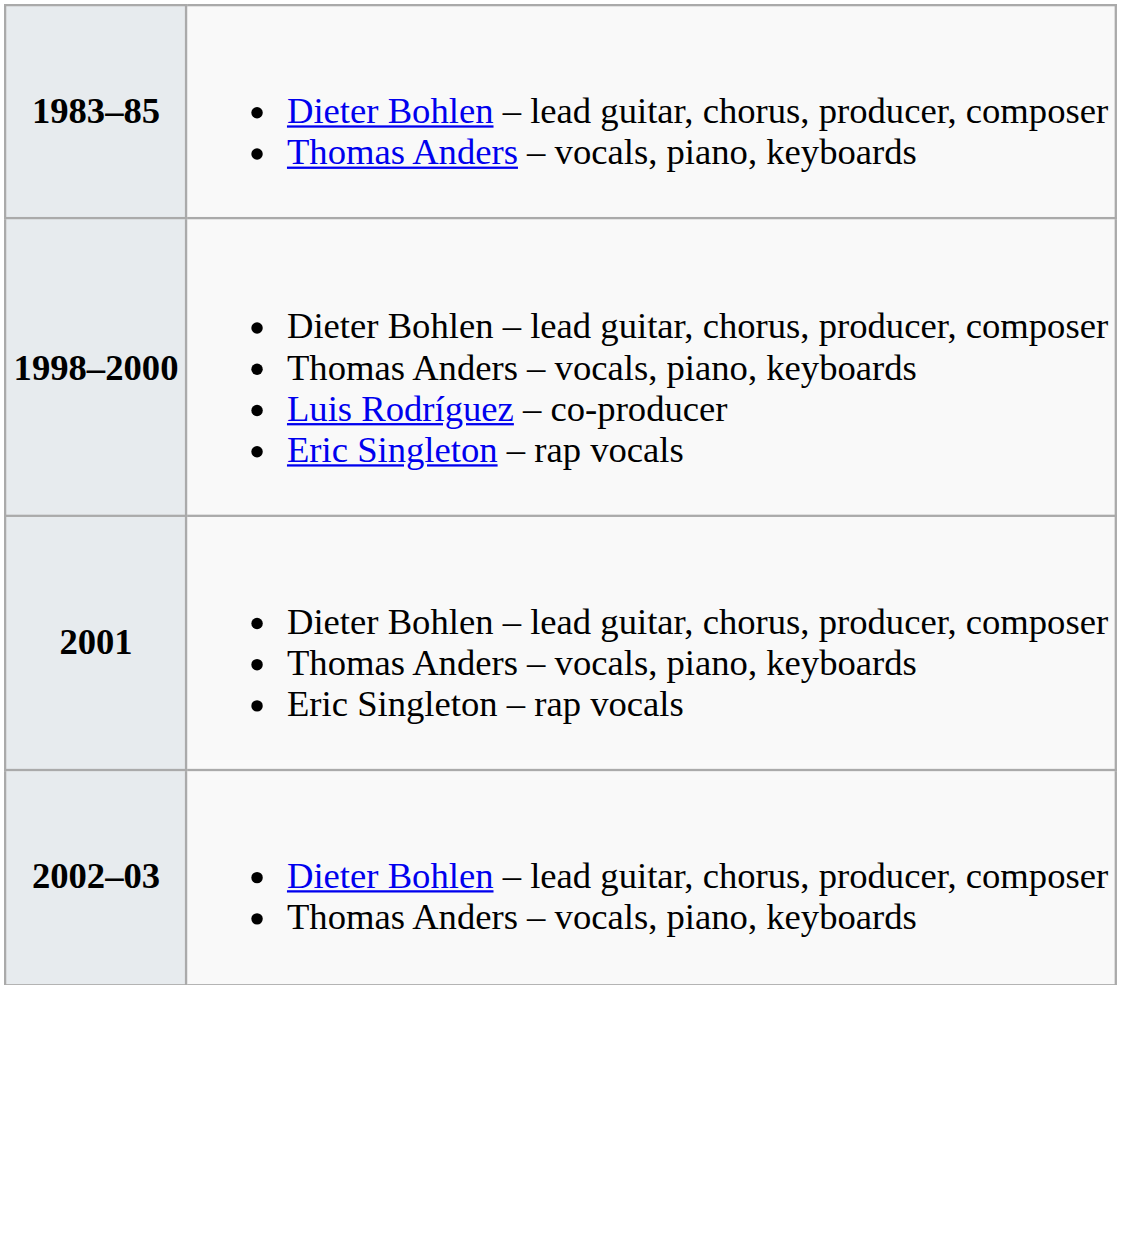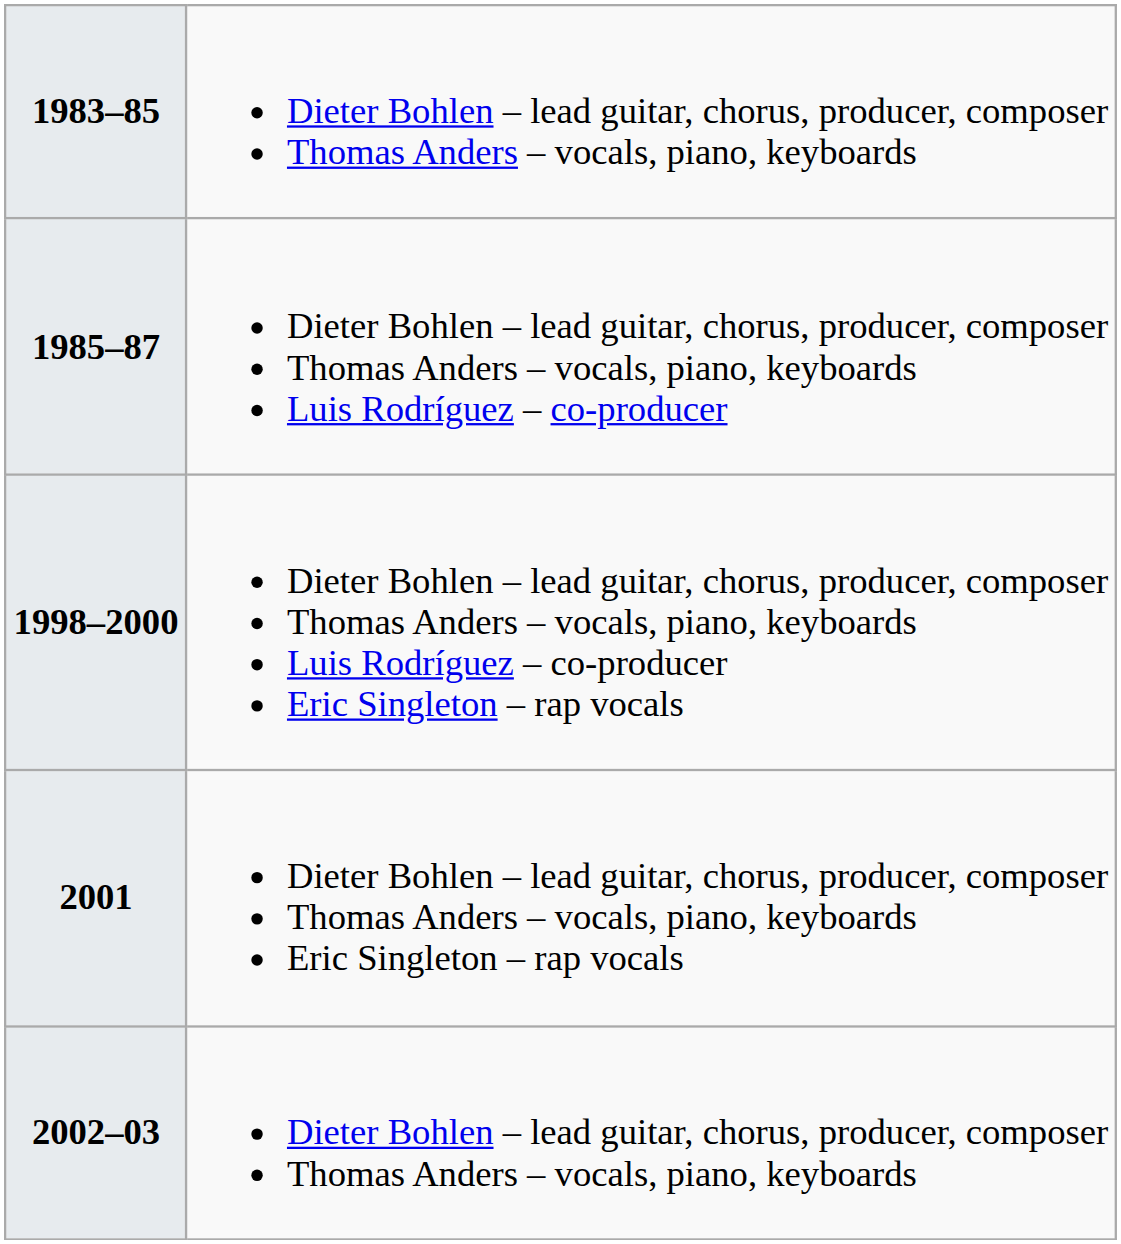+ row: 1985–87 | Dieter Bohlen – lead guitar, chorus, producer, composer Thomas Anders – vocals, piano, keyboards Luis Rodríguez – co-producer
